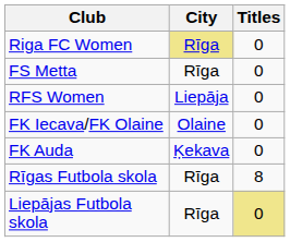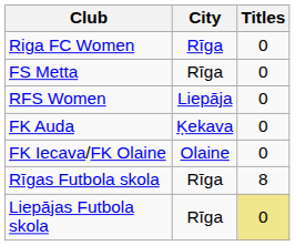Riga FC Women | City: khaki background -> no background
rows swapped: FK Auda <-> FK Iecava/FK Olaine
